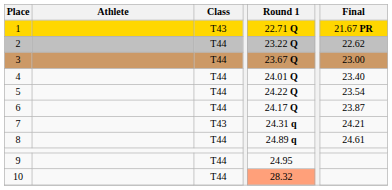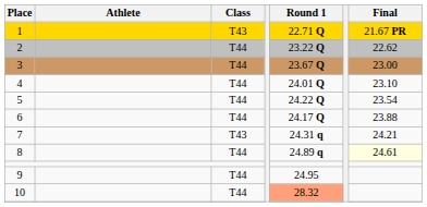4 | Final: 23.40 -> 23.10
6 | Final: 23.87 -> 23.88
8 | Final: no background -> lightyellow background
